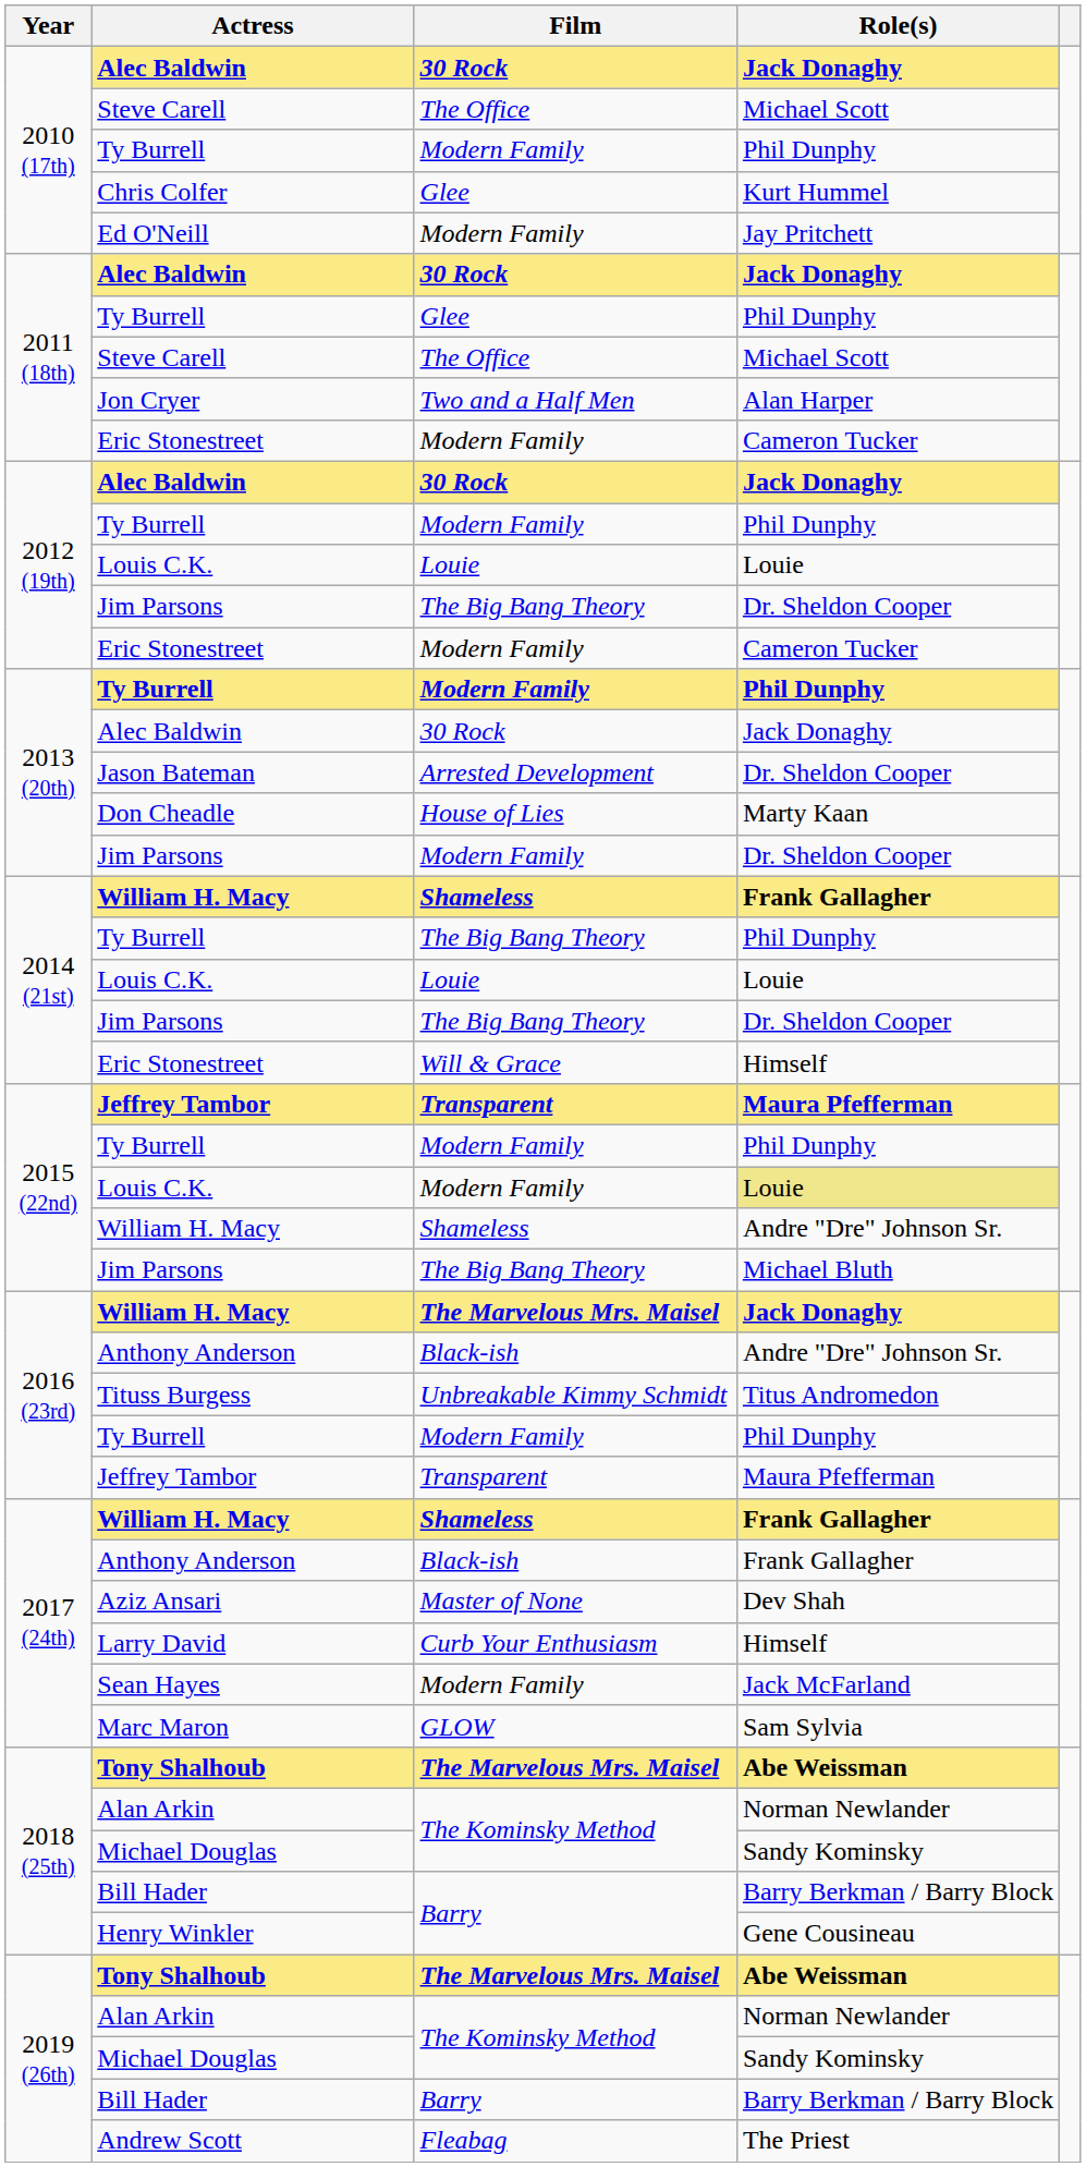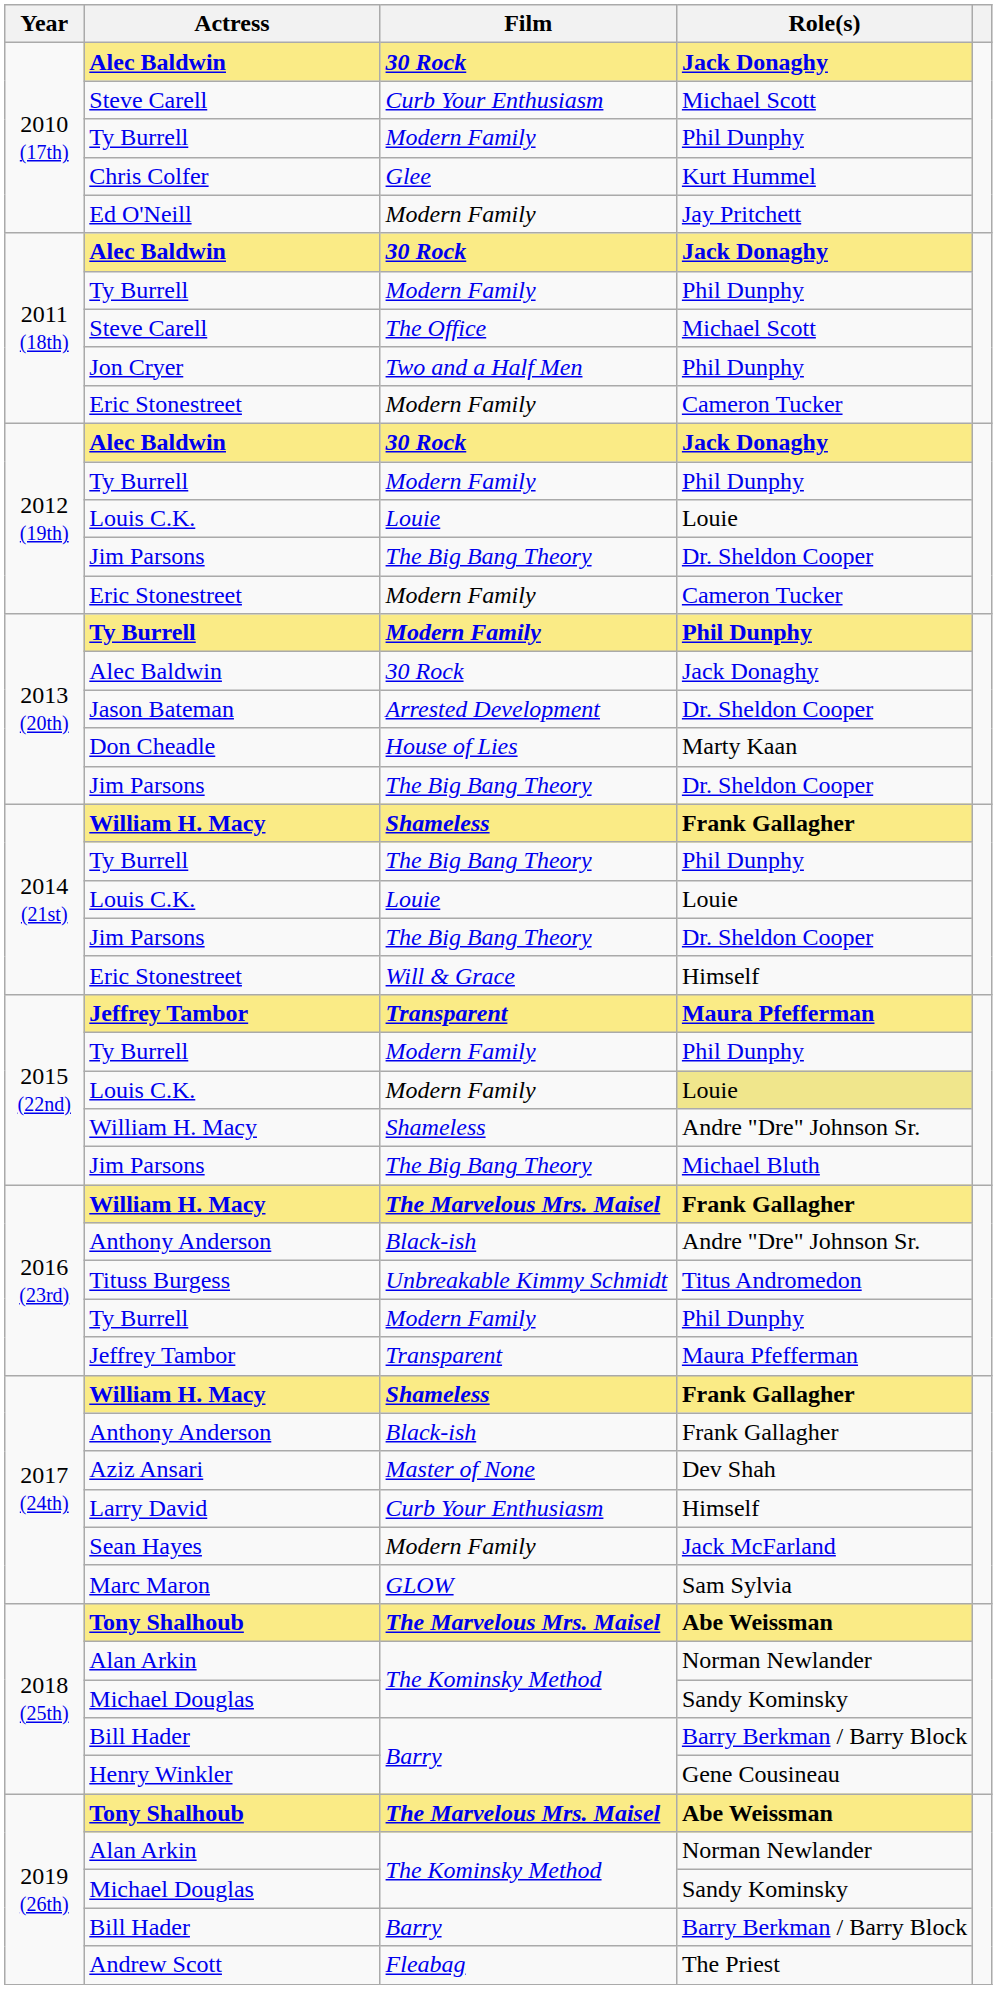2010 (17th) / Steve Carell | Film: The Office -> Curb Your Enthusiasm
2011 (18th) / Ty Burrell | Film: Glee -> Modern Family
Jon Cryer | Role(s): Alan Harper -> Phil Dunphy
2013 (20th) / Jim Parsons | Film: Modern Family -> The Big Bang Theory
2016 (23rd) / William H. Macy | Role(s): Jack Donaghy -> Frank Gallagher
